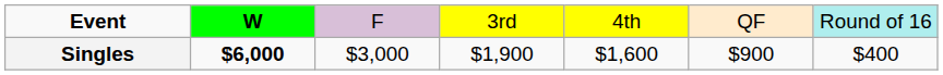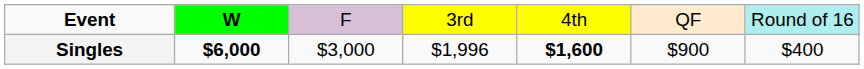Singles | column 4: $1,900 -> $1,996
Singles | column 5: normal -> bold
